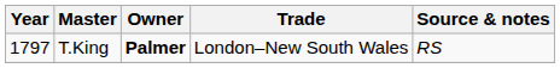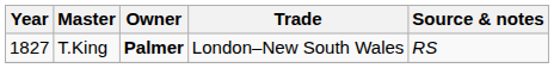T.King | Year: 1797 -> 1827
